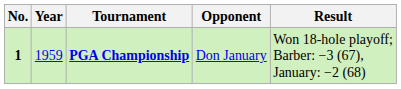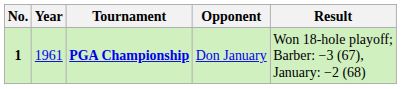PGA Championship | Year: 1959 -> 1961
